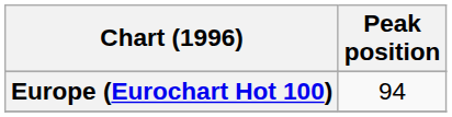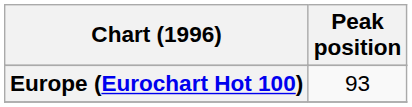Europe (Eurochart Hot 100) | Peak position: 94 -> 93
